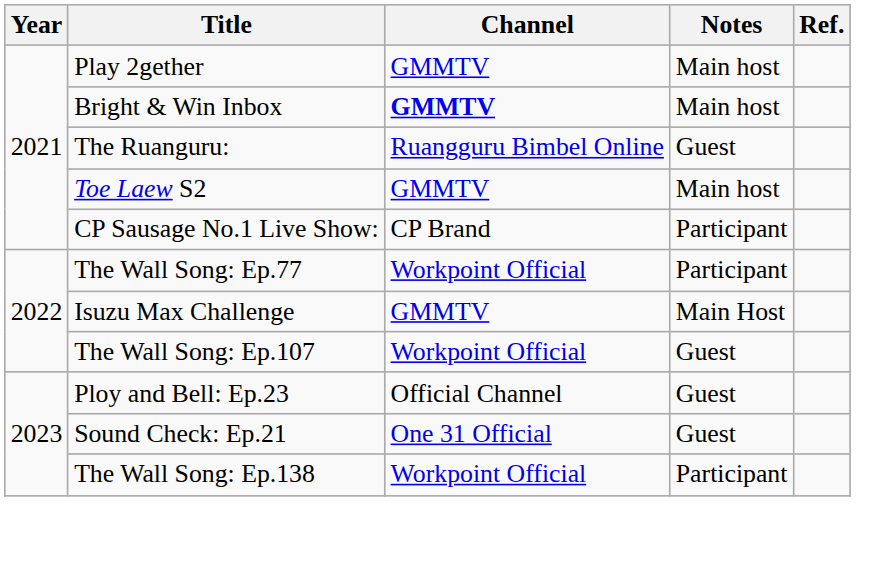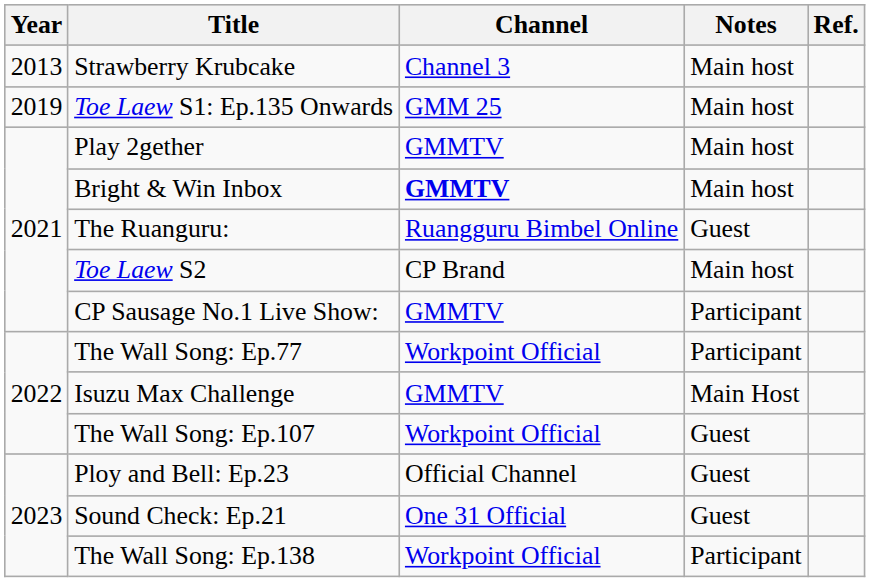+ row: 2013 | Strawberry Krubcake | Channel 3 | Main host
+ row: 2019 | Toe Laew S1: Ep.135 Onwards | GMM 25 | Main host
Toe Laew S2 | Channel: GMMTV -> CP Brand
CP Sausage No.1 Live Show: | Channel: CP Brand -> GMMTV
